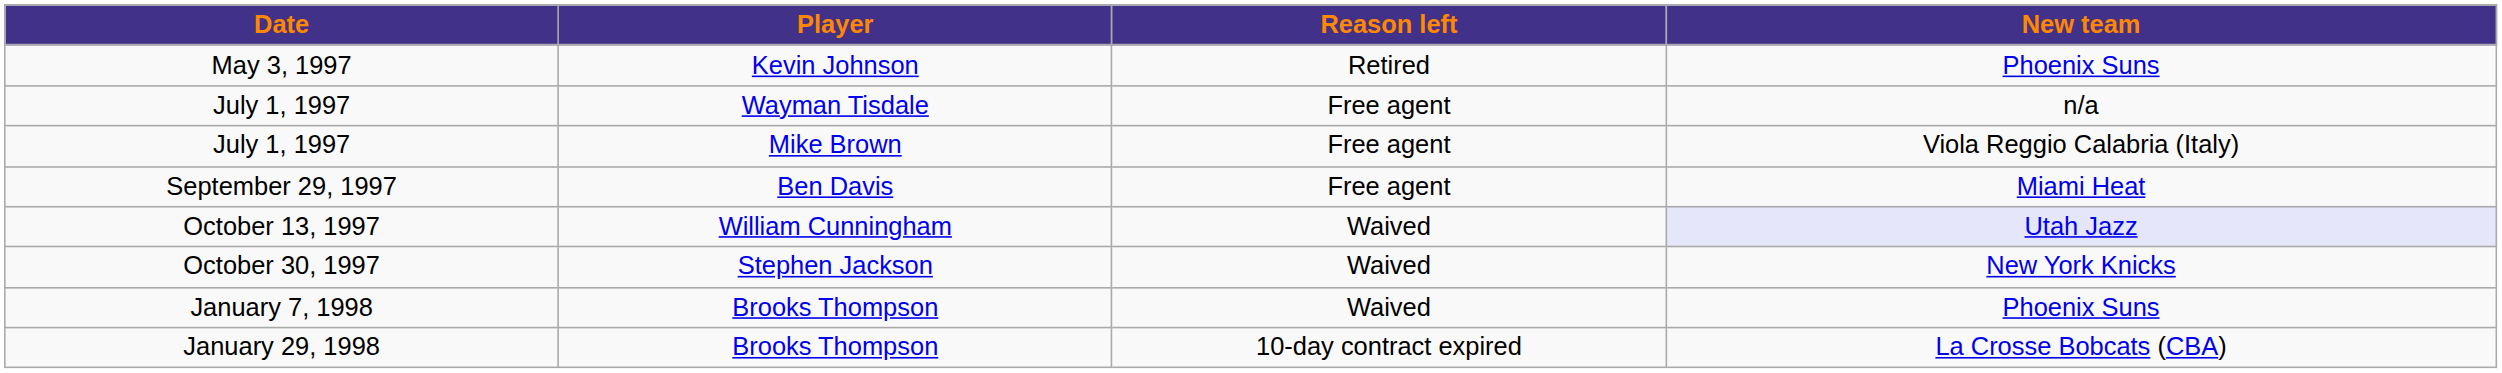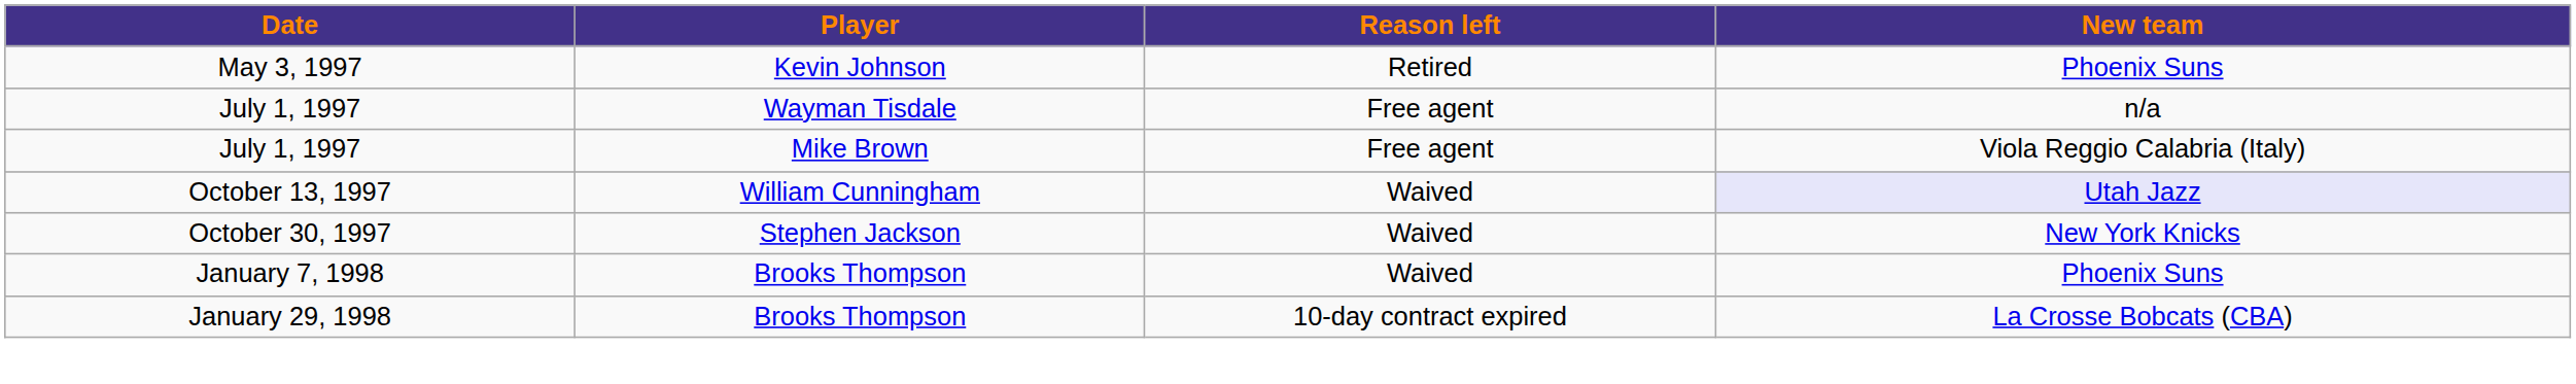- row: September 29, 1997 | Ben Davis | Free agent | Miami Heat
